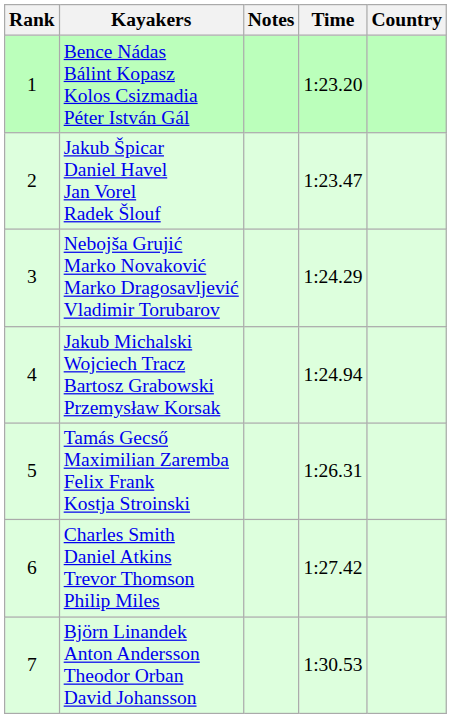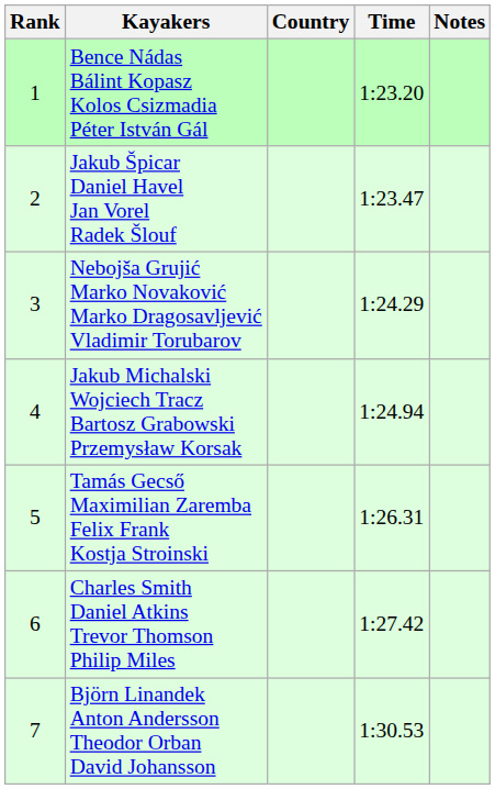columns swapped: Country <-> Notes
